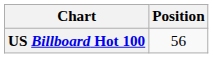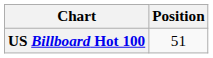US Billboard Hot 100 | Position: 56 -> 51
